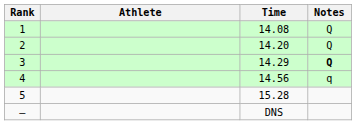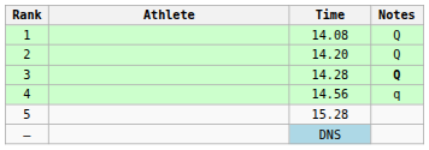3 | Time: 14.29 -> 14.28
— | Time: no background -> lightblue background
